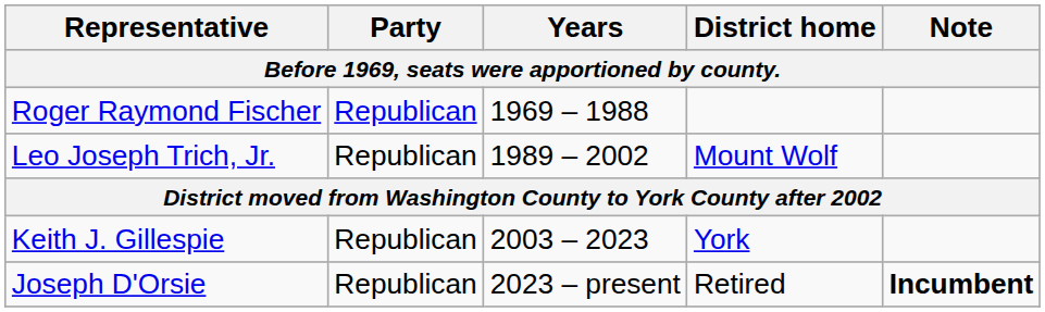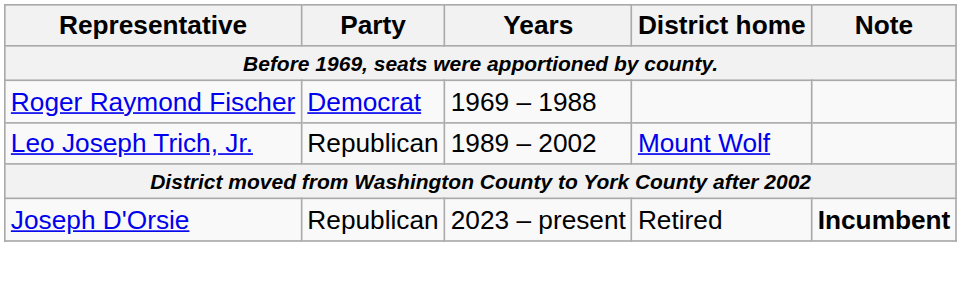Roger Raymond Fischer | Party: Republican -> Democrat
- row: Keith J. Gillespie | Republican | 2003 – 2023 | York
